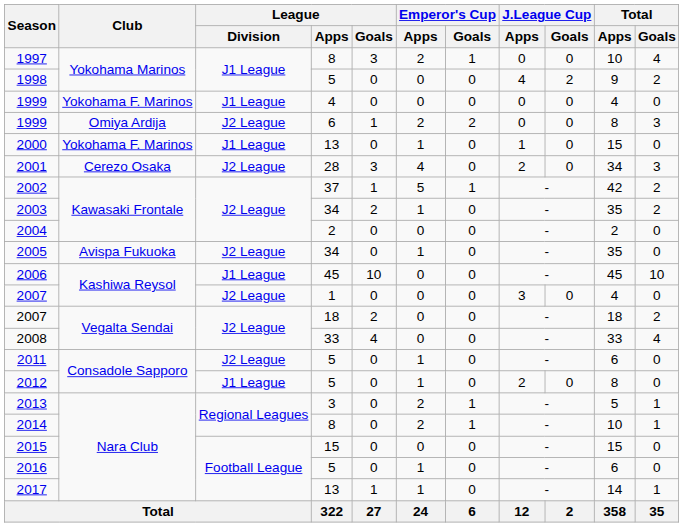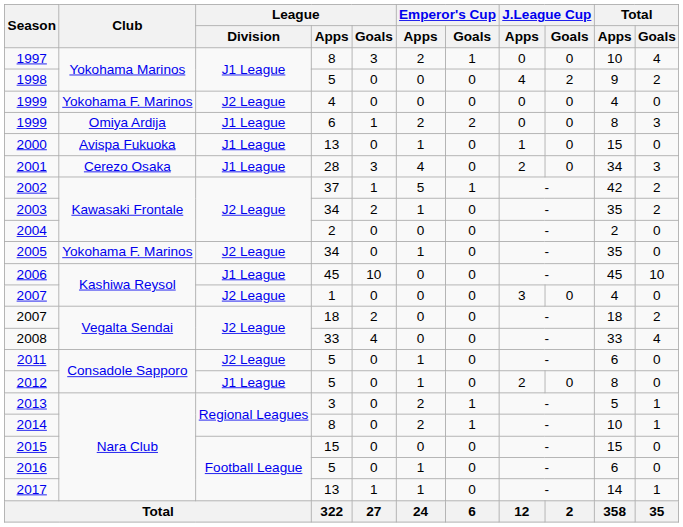1999 / 4 | League / Division: J1 League -> J2 League
1999 / 6 | League / Division: J2 League -> J1 League
2000 | Club: Yokohama F. Marinos -> Avispa Fukuoka
2001 | League / Division: J2 League -> J1 League
2005 | Club: Avispa Fukuoka -> Yokohama F. Marinos
